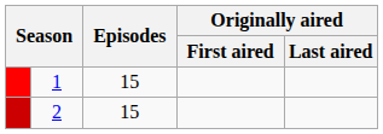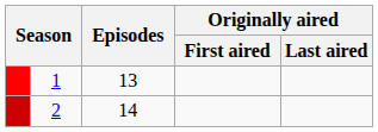1 | Episodes: 15 -> 13
2 | Episodes: 15 -> 14
